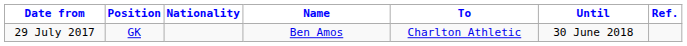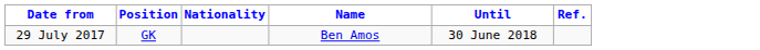- column: To | Charlton Athletic
